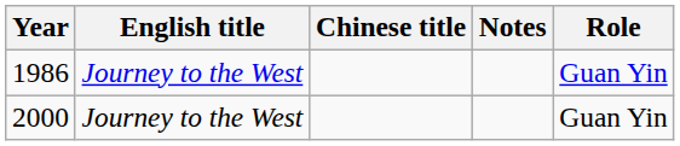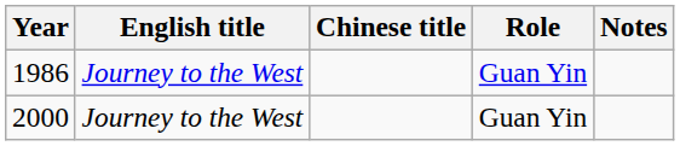columns swapped: Role <-> Notes
